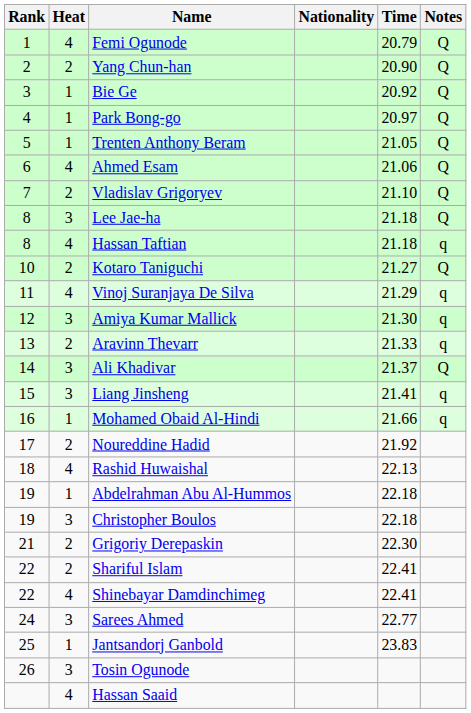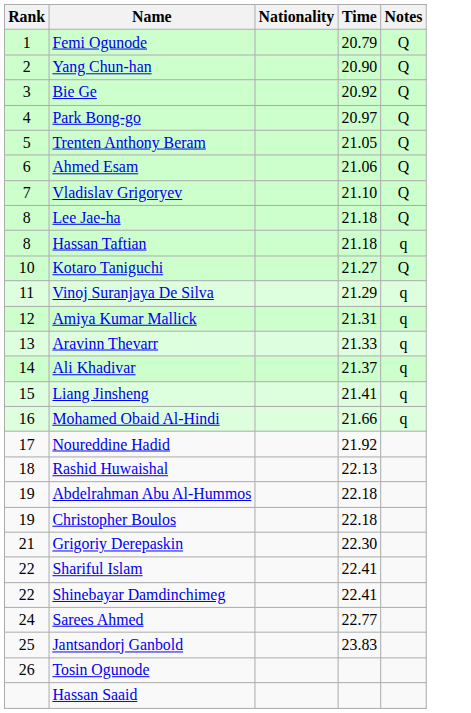- column: Heat | 4 | 2 | 1 | 1 | 1 | 4 | 2 | 3 | 4 | 2 | 4 | 3 | 2 | 3 | 3 | 1 | 2 | 4 | 1 | 3 | 2 | 2 | 4 | 3 | 1 | 3 | 4
Amiya Kumar Mallick | Time: 21.30 -> 21.31
Ali Khadivar | Notes: Q -> q
